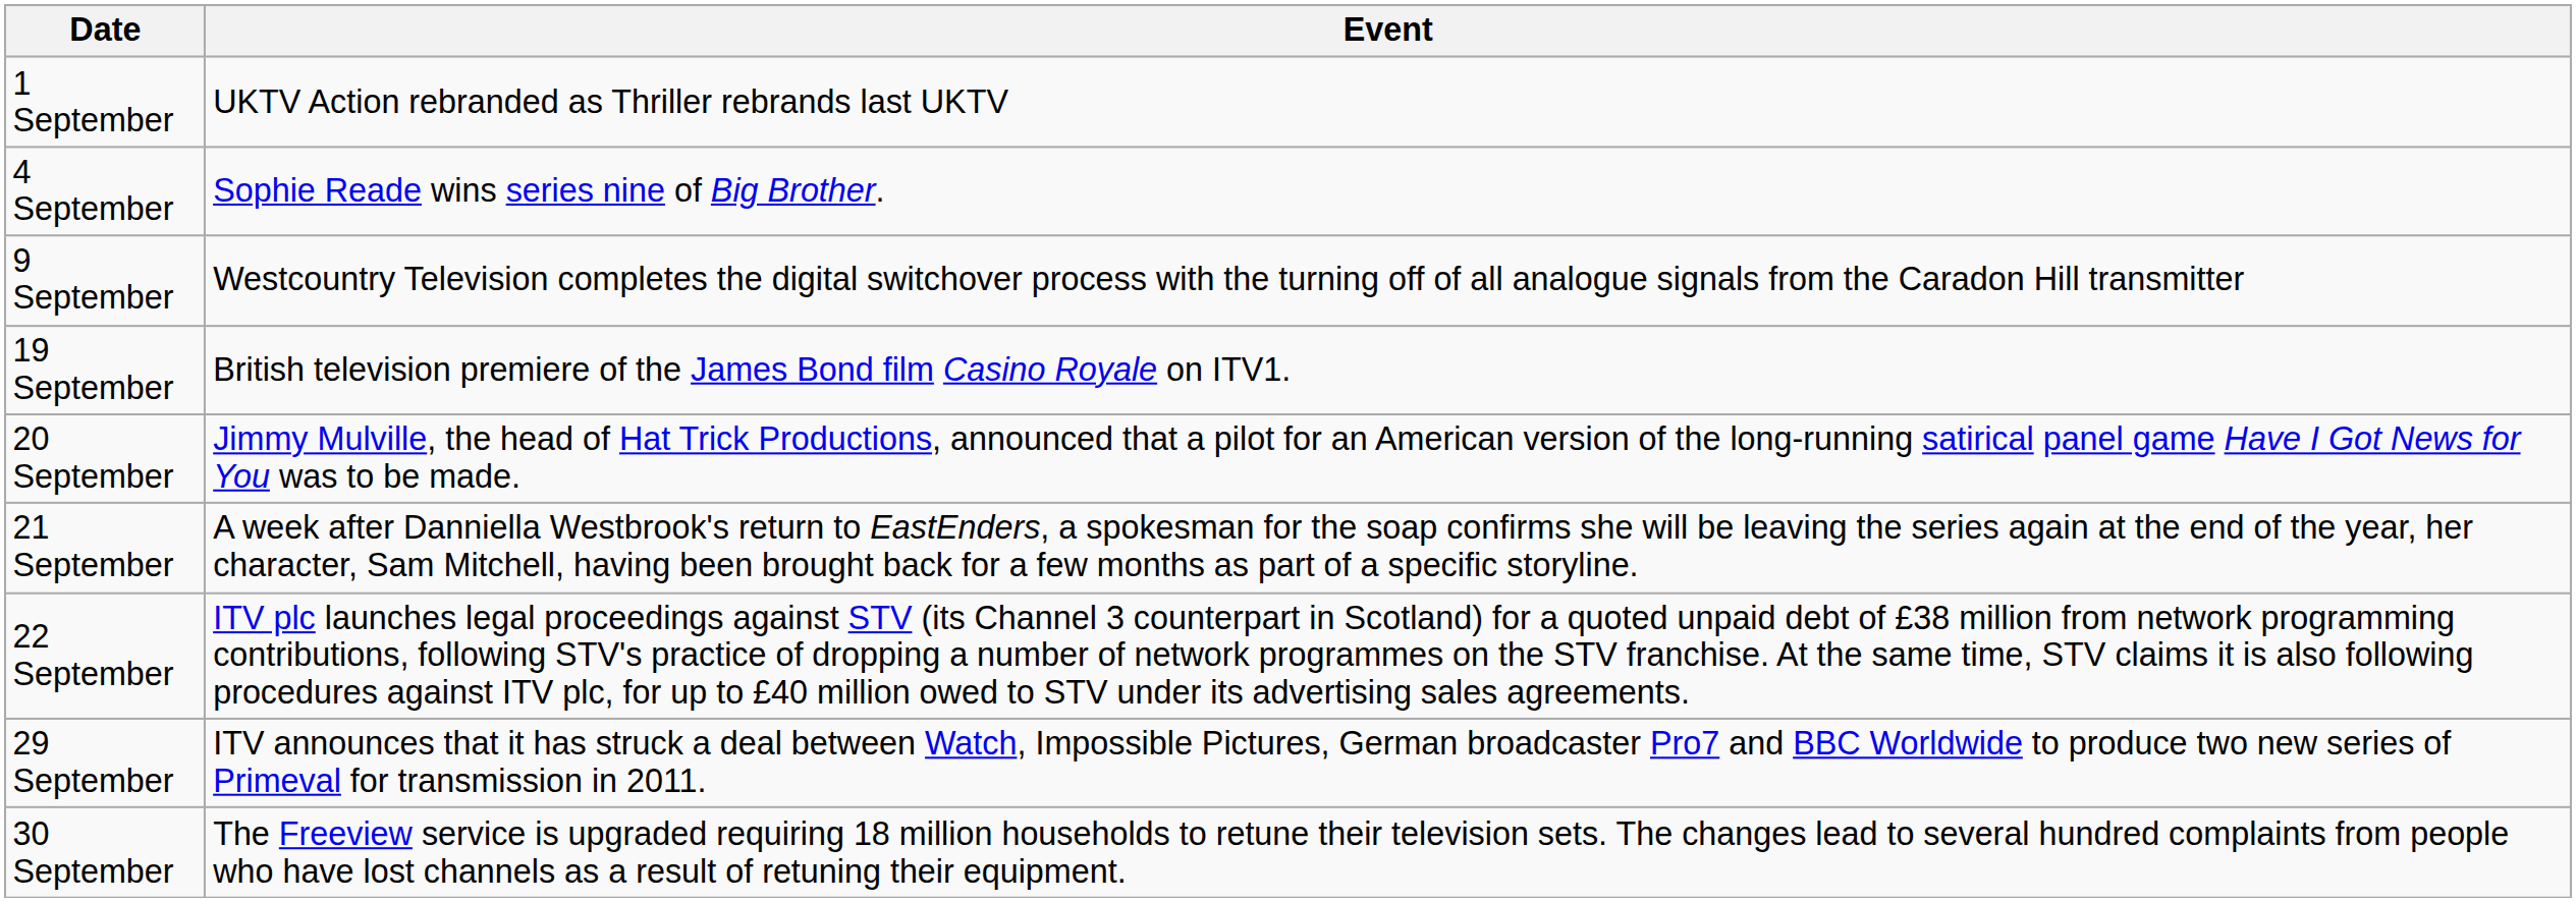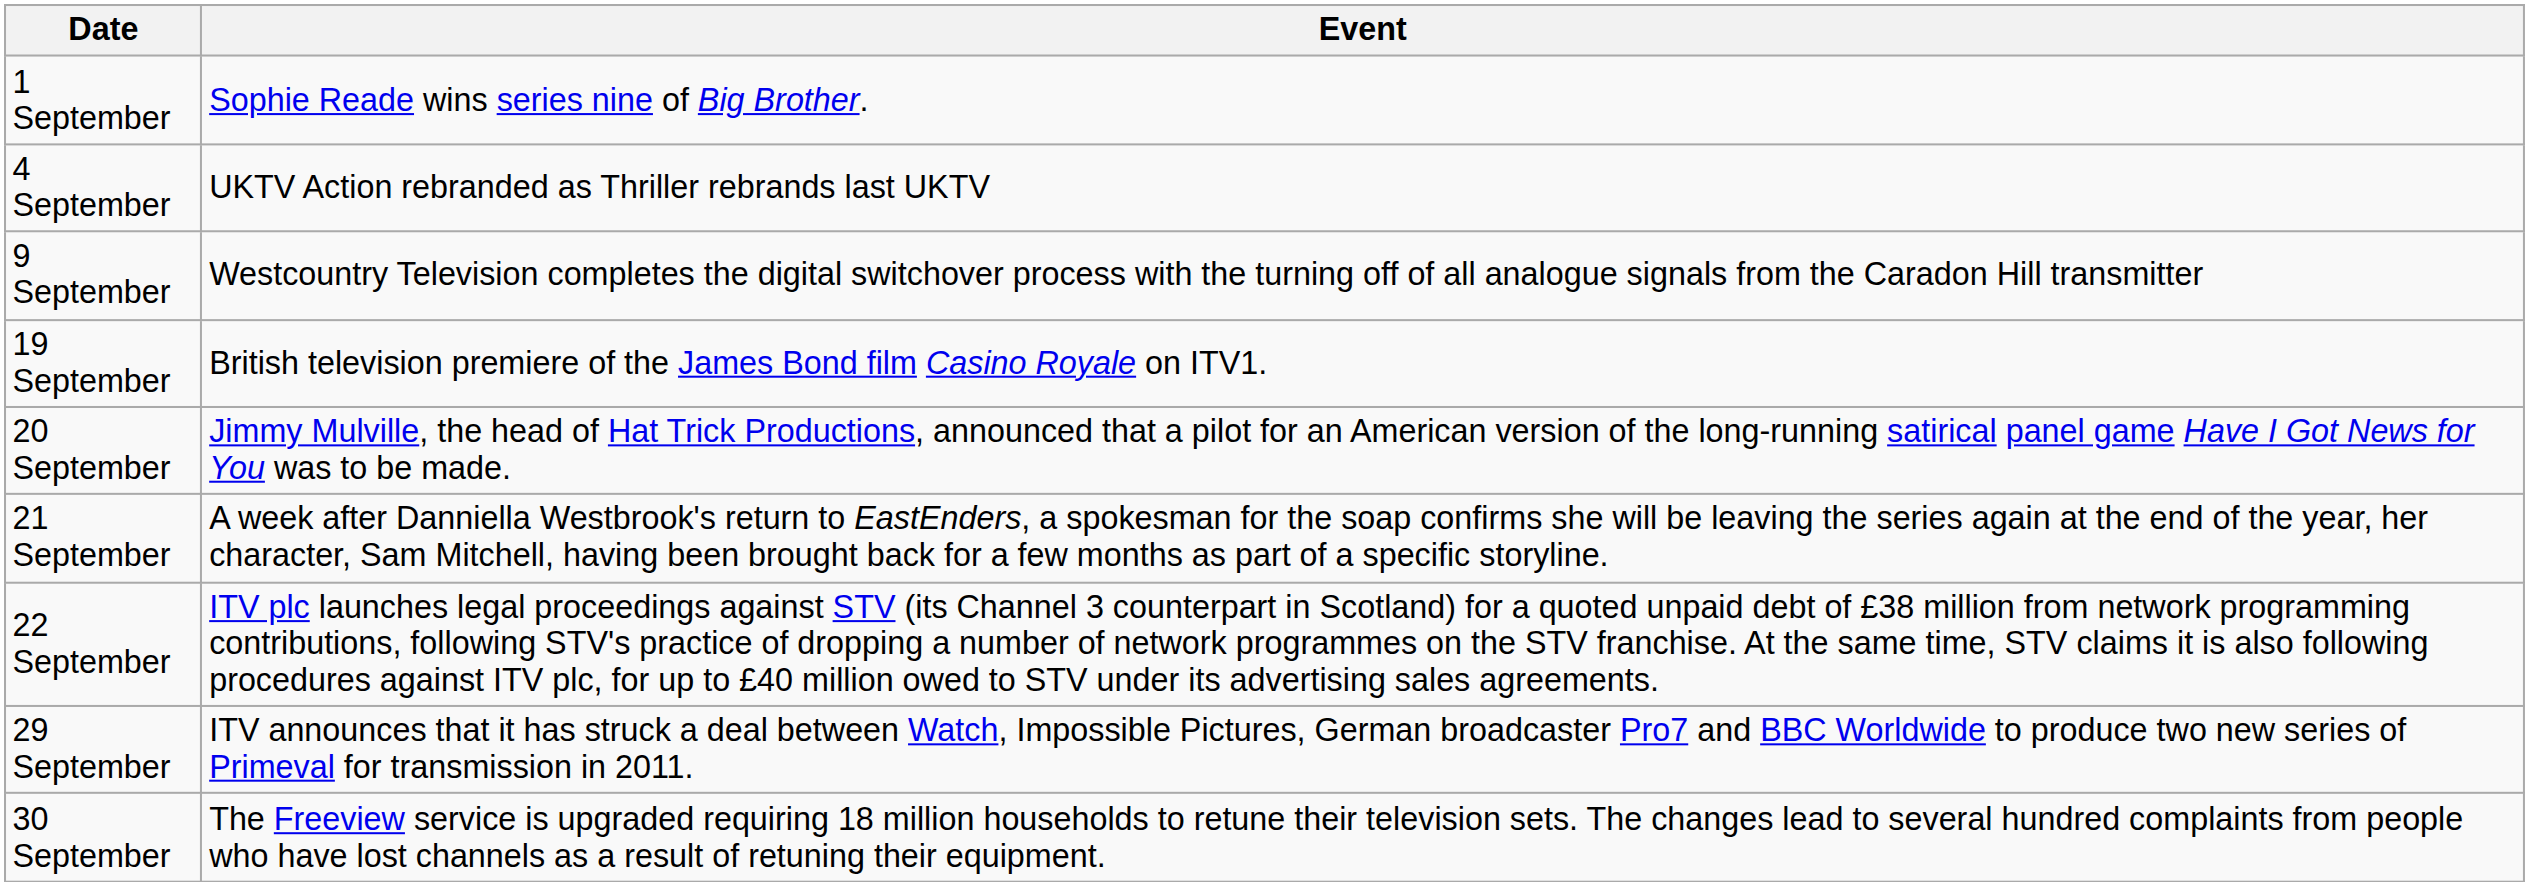1 September | Event: UKTV Action rebranded as Thriller rebrands last UKTV -> Sophie Reade wins series nine of Big Brother.
4 September | Event: Sophie Reade wins series nine of Big Brother. -> UKTV Action rebranded as Thriller rebrands last UKTV
